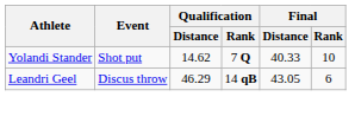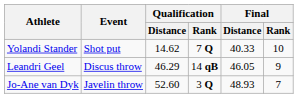Leandri Geel | Final / Distance: 43.05 -> 46.05
Leandri Geel | Final / Rank: 6 -> 9
+ row: Jo-Ane van Dyk | Javelin throw | 52.60 | 3 Q | 48.93 | 7
